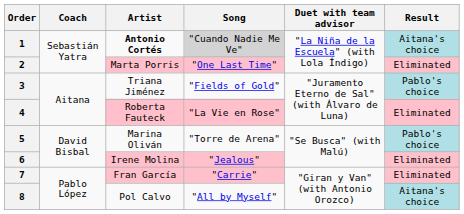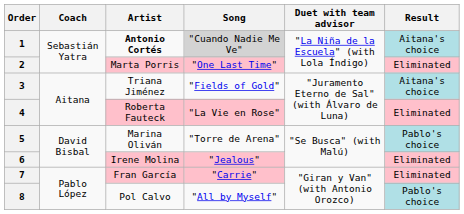3 | Result: Pablo's choice -> Aitana's choice
8 | Result: Aitana's choice -> Pablo's choice
